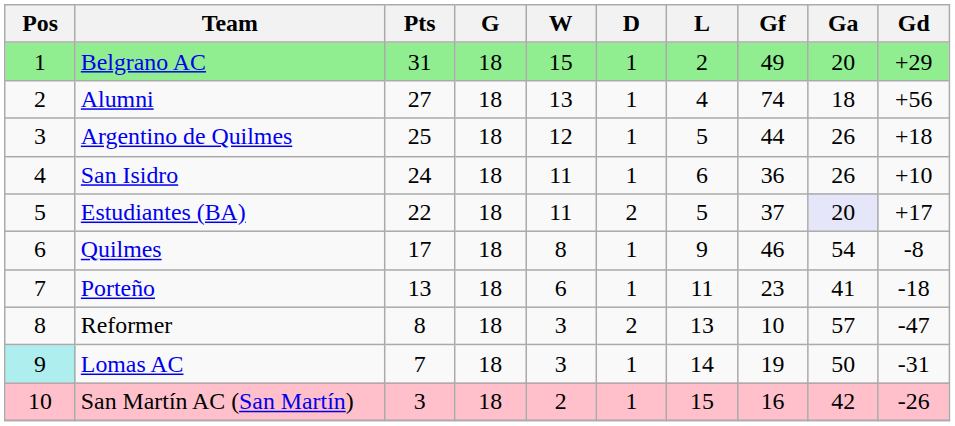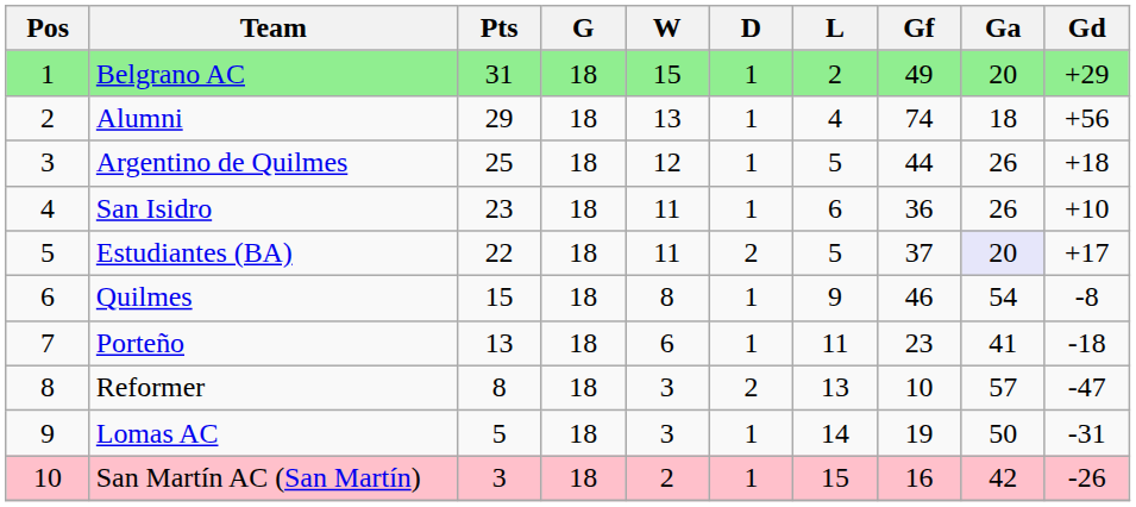Alumni | Pts: 27 -> 29
San Isidro | Pts: 24 -> 23
Quilmes | Pts: 17 -> 15
Lomas AC | Pos: paleturquoise background -> no background
Lomas AC | Pts: 7 -> 5
